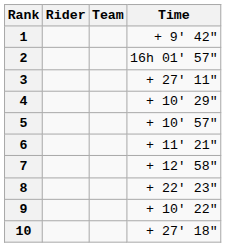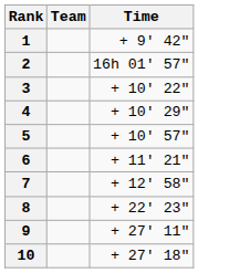- column: Rider
3 | Time: + 27' 11" -> + 10' 22"
9 | Time: + 10' 22" -> + 27' 11"
